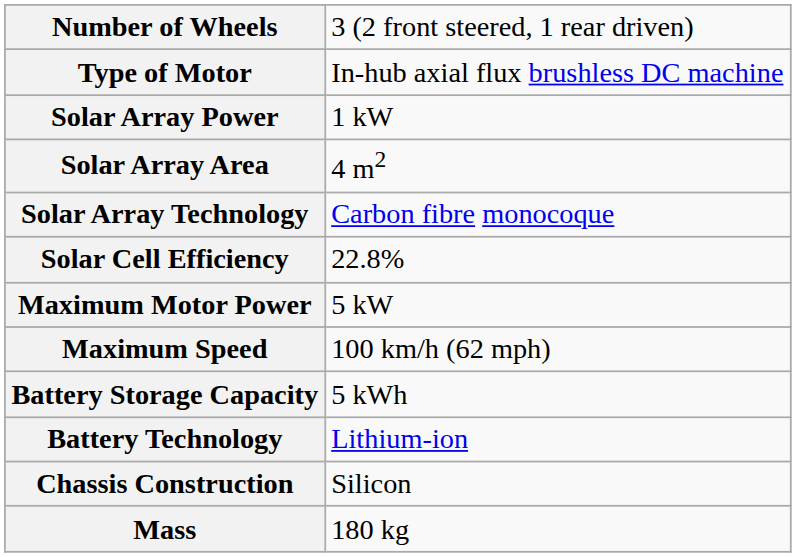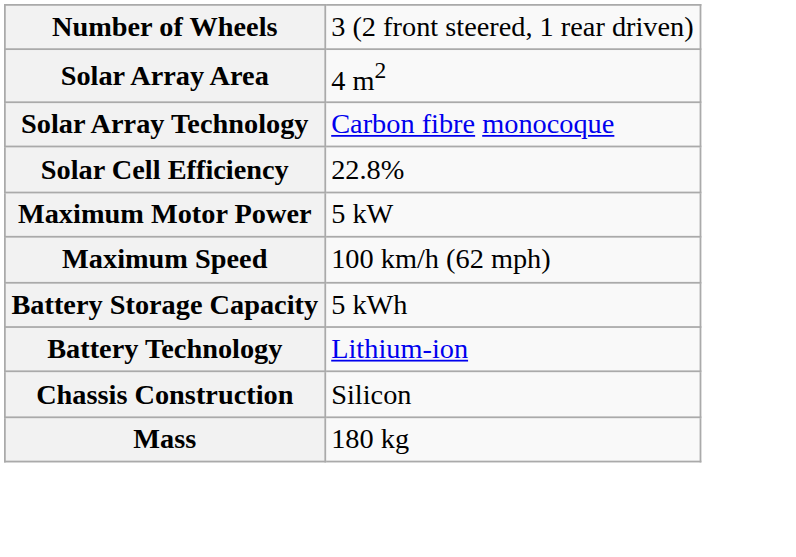- row: Type of Motor | In-hub axial flux brushless DC machine
- row: Solar Array Power | 1 kW
